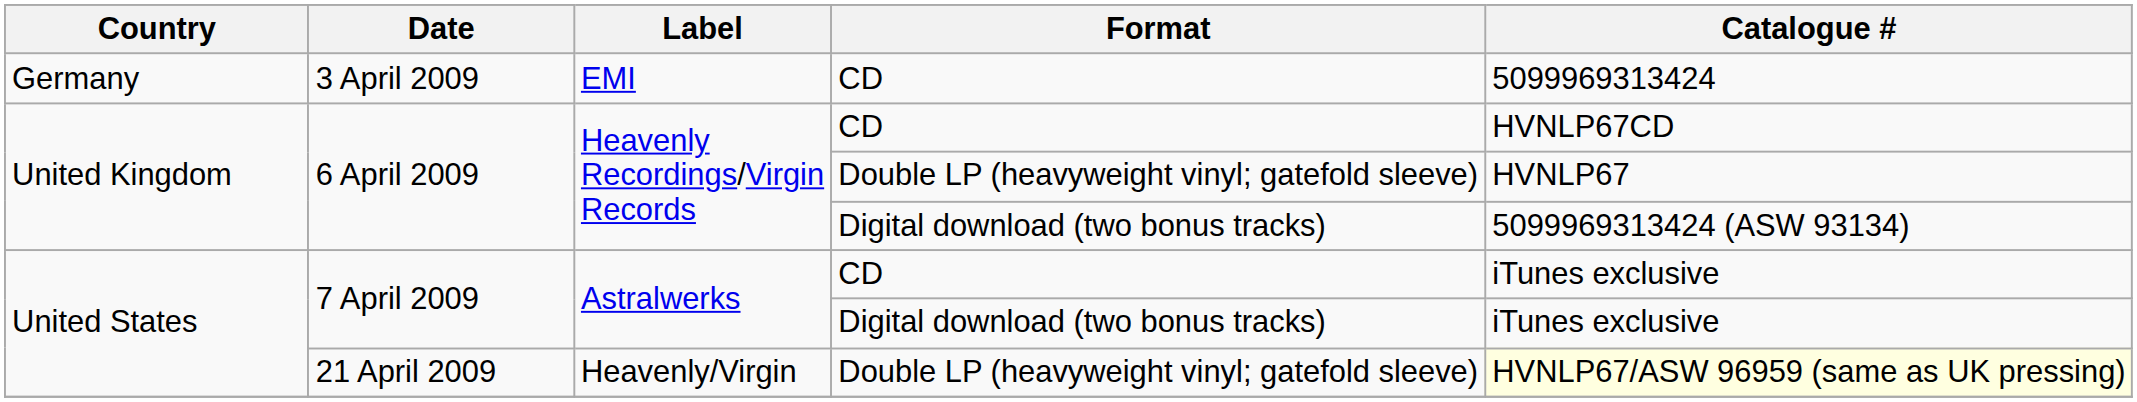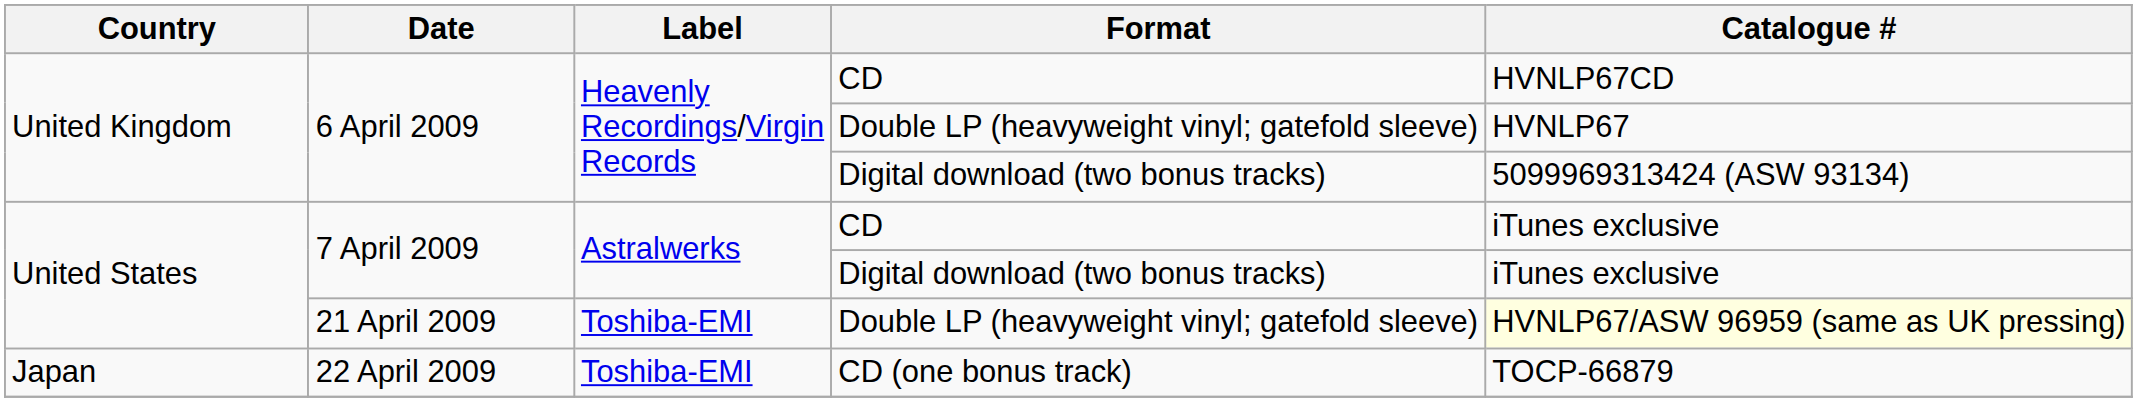- row: Germany | 3 April 2009 | EMI | CD | 5099969313424
21 April 2009 | Label: Heavenly/Virgin -> Toshiba-EMI
+ row: Japan | 22 April 2009 | Toshiba-EMI | CD (one bonus track) | TOCP-66879
